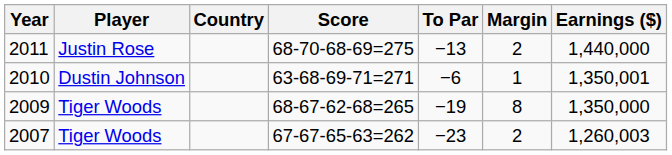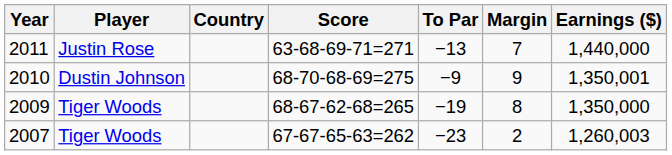2011 | Score: 68-70-68-69=275 -> 63-68-69-71=271
2011 | Margin: 2 -> 7
2010 | Score: 63-68-69-71=271 -> 68-70-68-69=275
2010 | To Par: −6 -> −9
2010 | Margin: 1 -> 9
